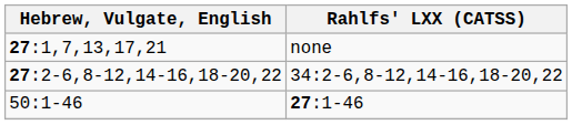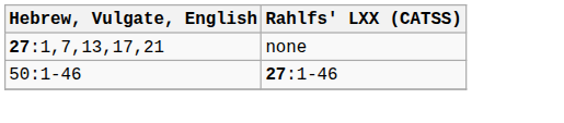- row: 27:2-6,8-12,14-16,18-20,22 | 34:2-6,8-12,14-16,18-20,22
